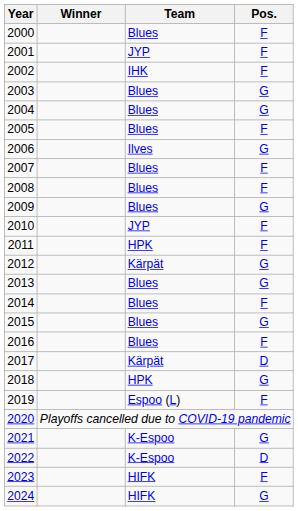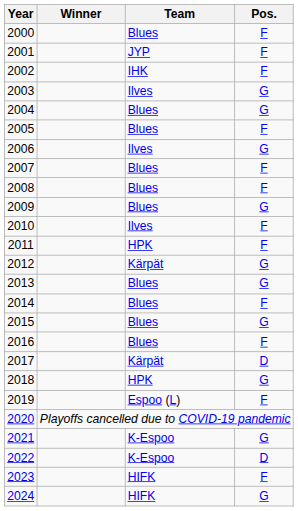2003 | Team: Blues -> Ilves
2010 | Team: JYP -> Ilves
